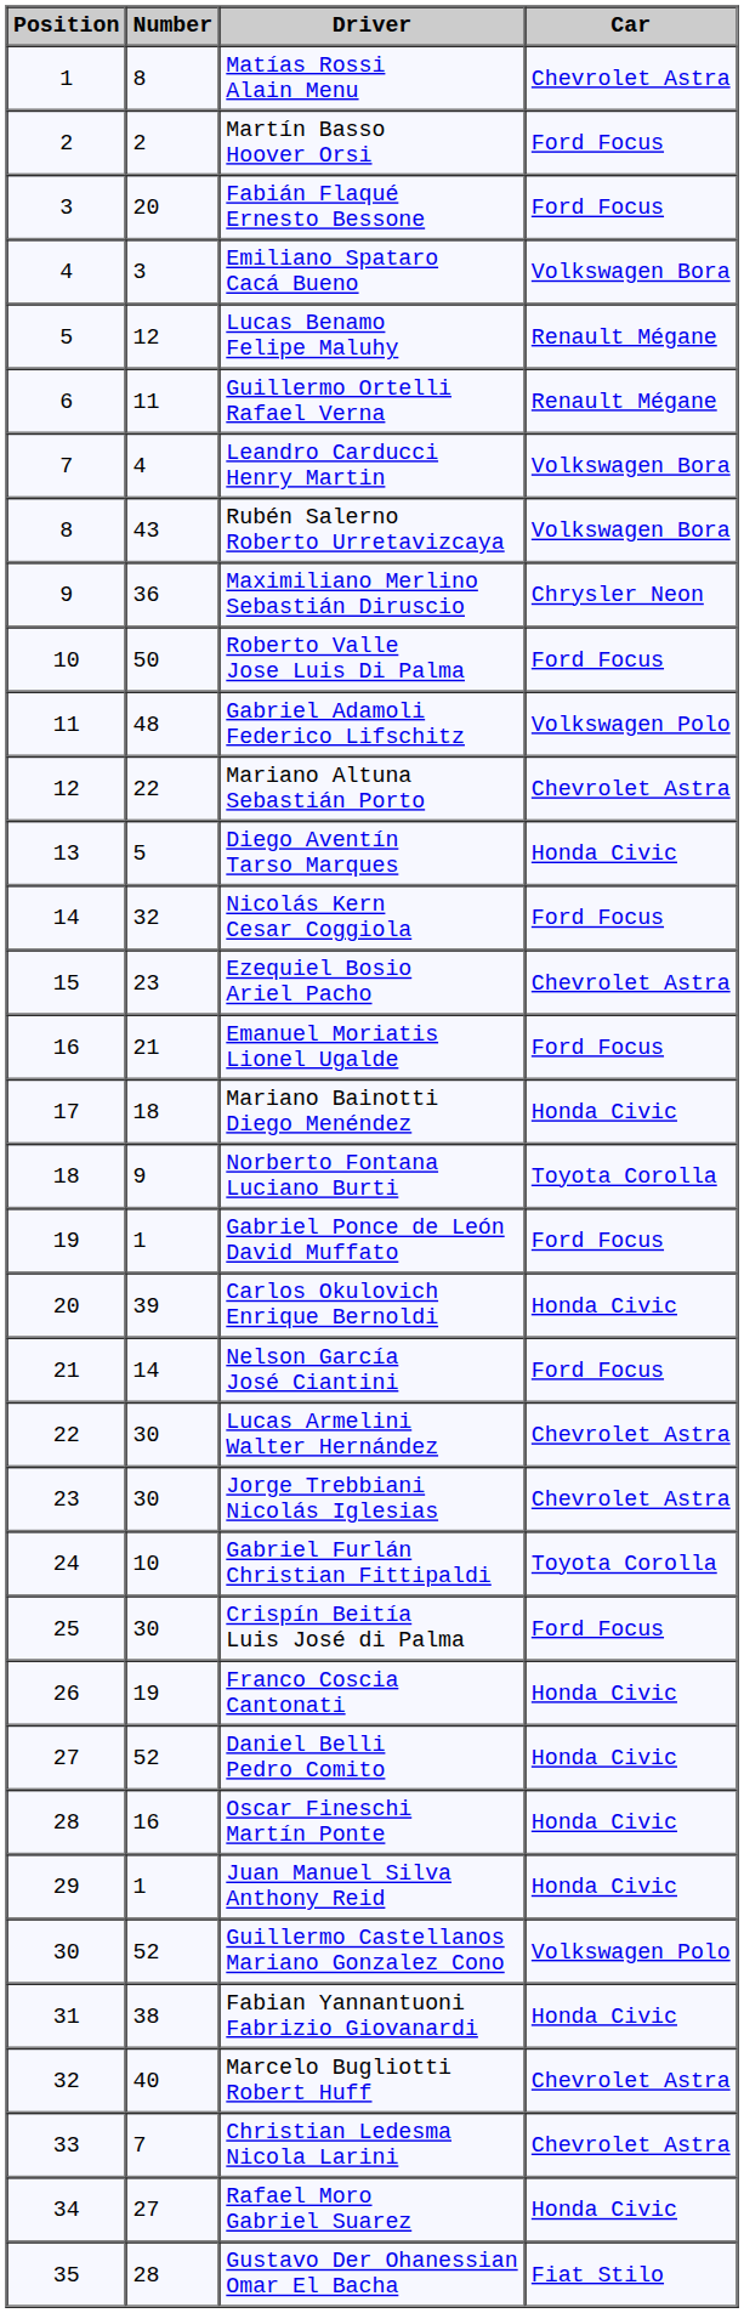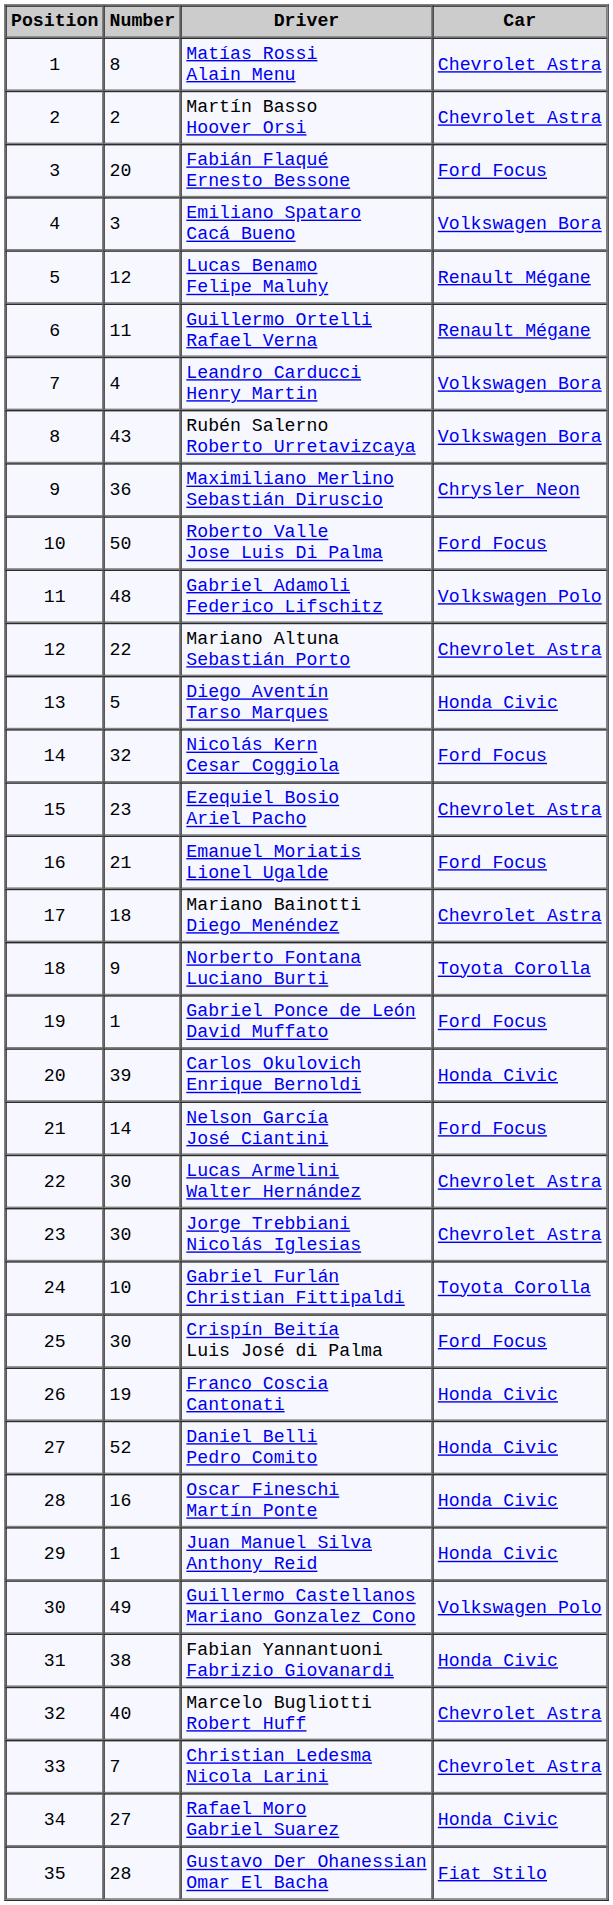Martín Basso Hoover Orsi | Car: Ford Focus -> Chevrolet Astra
Mariano Bainotti Diego Menéndez | Car: Honda Civic -> Chevrolet Astra
Guillermo Castellanos Mariano Gonzalez Cono | Number: 52 -> 49
